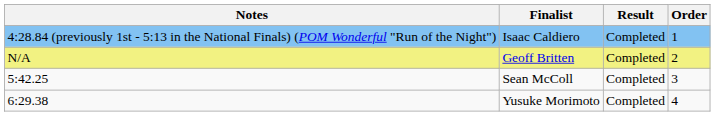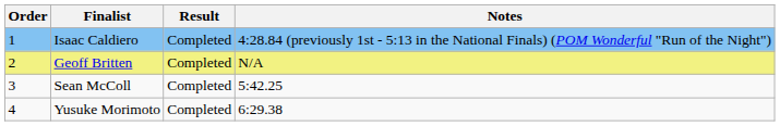columns swapped: Order <-> Notes
